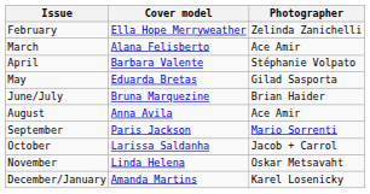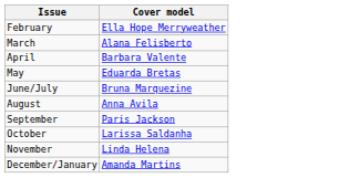- column: Photographer | Zelinda Zanichelli | Ace Amir | Stéphanie Volpato | Gilad Sasporta | Brian Haider | Ace Amir | Mario Sorrenti | Jacob + Carrol | Oskar Metsavaht | Karel Losenicky
